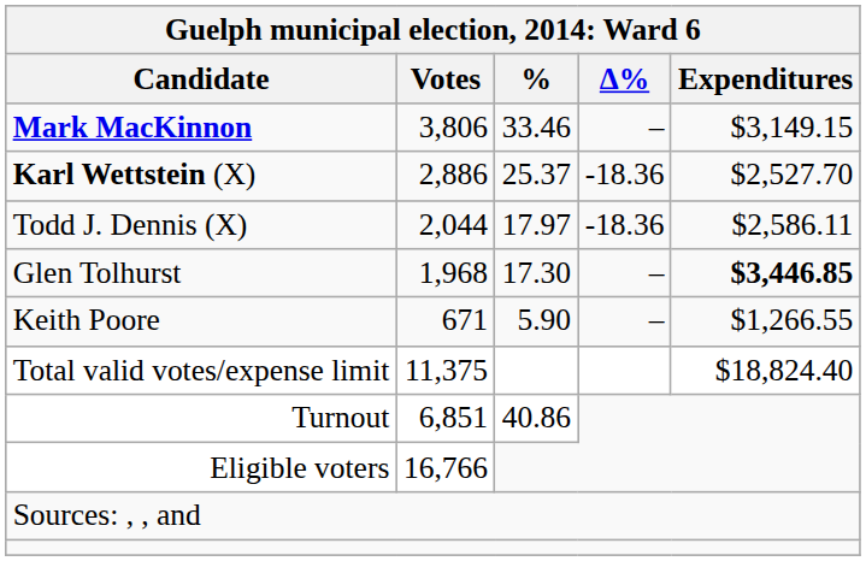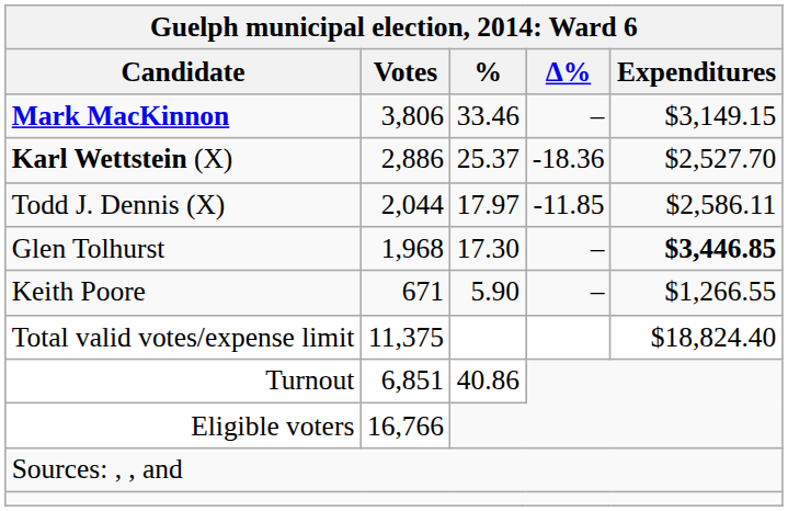Todd J. Dennis (X) | Δ%: -18.36 -> -11.85
